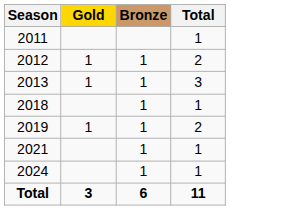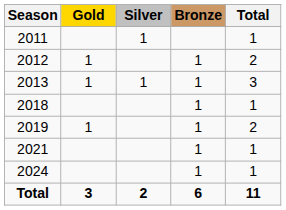+ column: Silver | 1 | 1 | 2
